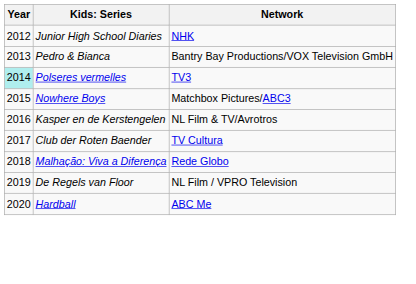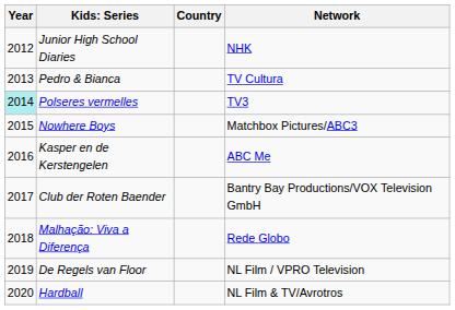+ column: Country
Pedro & Bianca | Network: Bantry Bay Productions/VOX Television GmbH -> TV Cultura
Kasper en de Kerstengelen | Network: NL Film & TV/Avrotros -> ABC Me
Club der Roten Baender | Network: TV Cultura -> Bantry Bay Productions/VOX Television GmbH
Hardball | Network: ABC Me -> NL Film & TV/Avrotros
